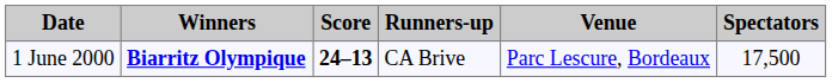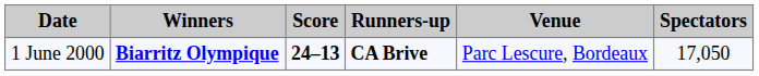1 June 2000 | Runners-up: normal -> bold
1 June 2000 | Spectators: 17,500 -> 17,050
